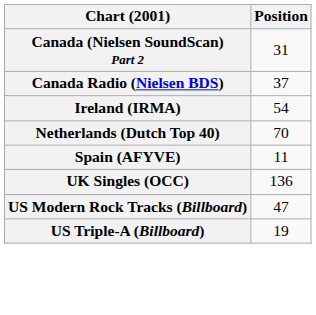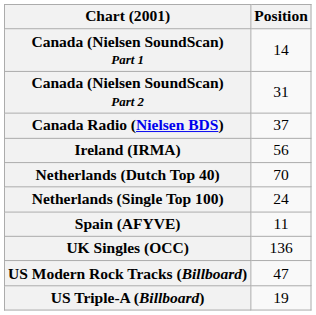+ row: Canada (Nielsen SoundScan) Part 1 | 14
Ireland (IRMA) | Position: 54 -> 56
+ row: Netherlands (Single Top 100) | 24
